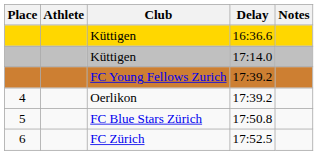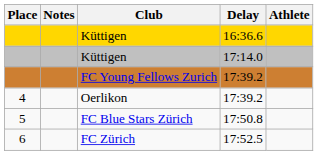columns swapped: Athlete <-> Notes
